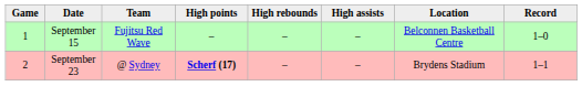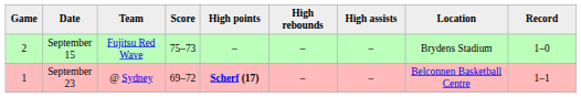+ column: Score | 75–73 | 69–72
September 15 | Game: 1 -> 2
September 15 | Location: Belconnen Basketball Centre -> Brydens Stadium
September 23 | Game: 2 -> 1
September 23 | Location: Brydens Stadium -> Belconnen Basketball Centre
